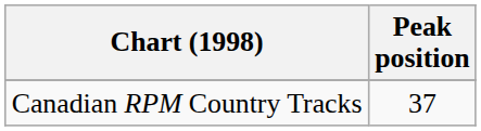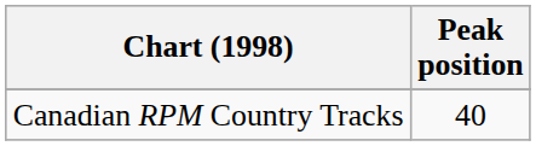Canadian RPM Country Tracks | Peak position: 37 -> 40
